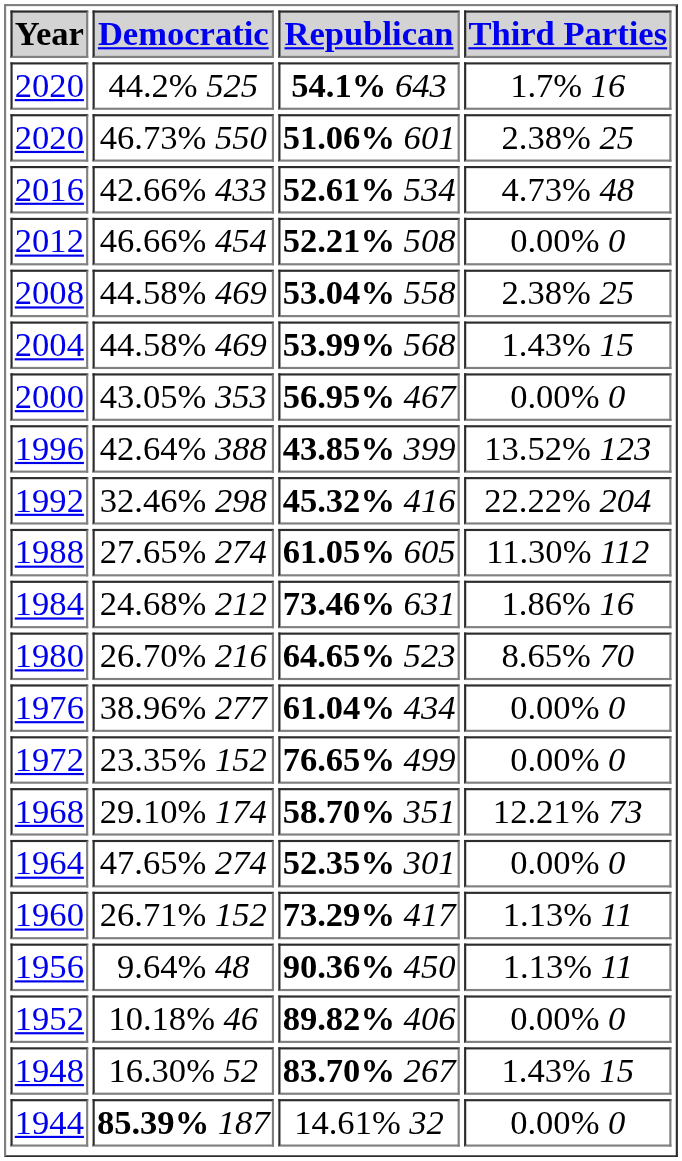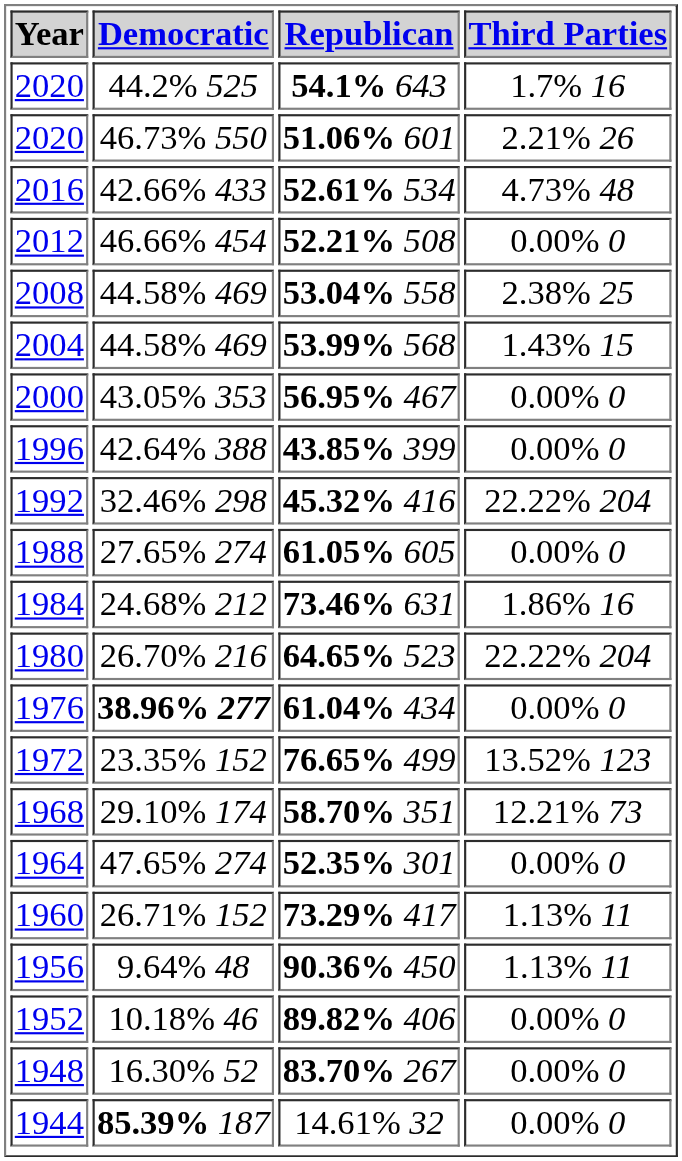51.06% 601 | Third Parties: 2.38% 25 -> 2.21% 26
43.85% 399 | Third Parties: 13.52% 123 -> 0.00% 0
61.05% 605 | Third Parties: 11.30% 112 -> 0.00% 0
64.65% 523 | Third Parties: 8.65% 70 -> 22.22% 204
61.04% 434 | Democratic: normal -> bold
76.65% 499 | Third Parties: 0.00% 0 -> 13.52% 123
83.70% 267 | Third Parties: 1.43% 15 -> 0.00% 0
